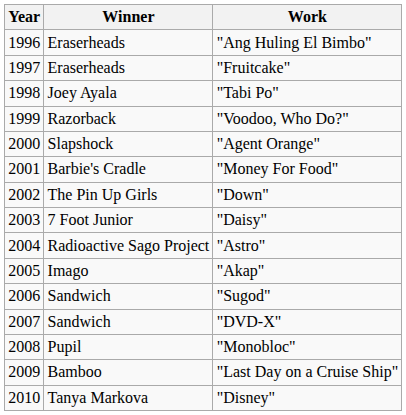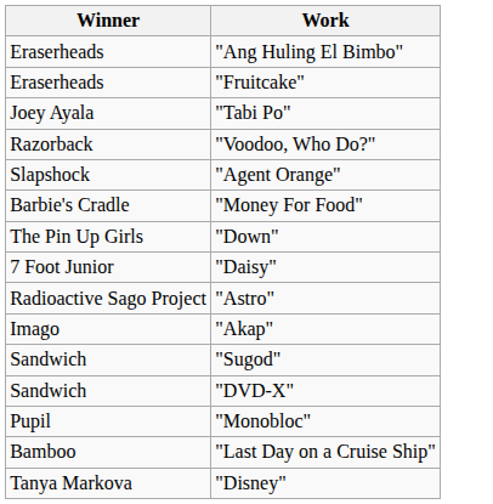- column: Year | 1996 | 1997 | 1998 | 1999 | 2000 | 2001 | 2002 | 2003 | 2004 | 2005 | 2006 | 2007 | 2008 | 2009 | 2010
